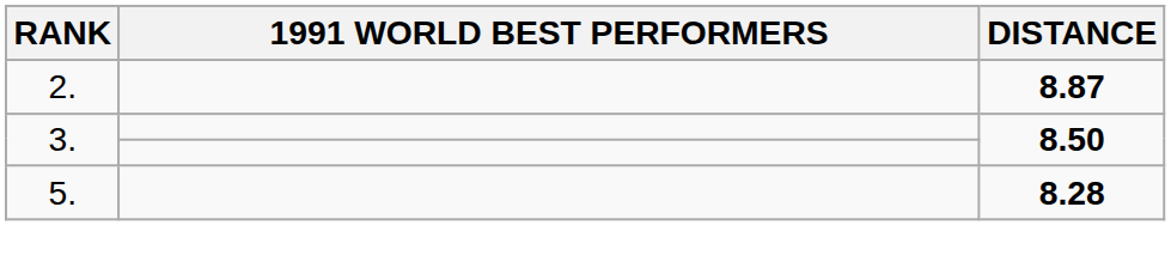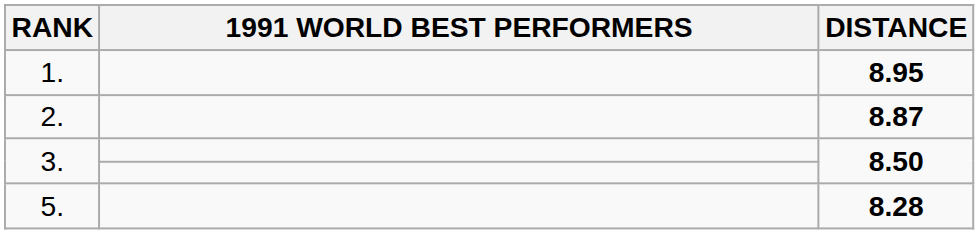+ row: 1. | 8.95
